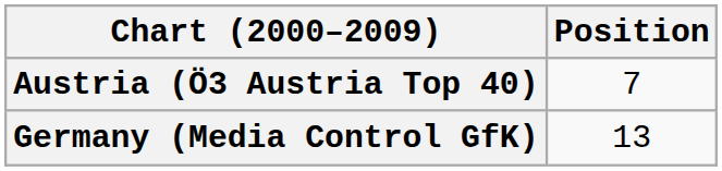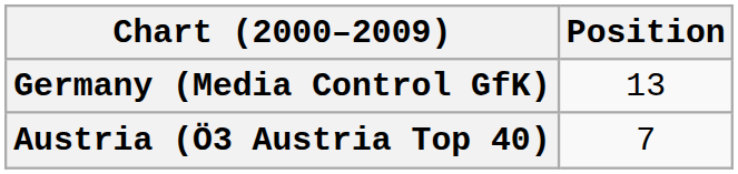rows swapped: Austria (Ö3 Austria Top 40) <-> Germany (Media Control GfK)
